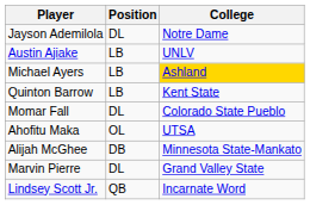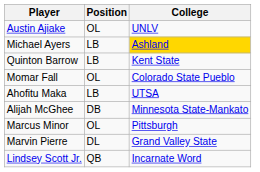- row: Jayson Ademilola | DL | Notre Dame
Austin Ajiake | Position: LB -> OL
Momar Fall | Position: DL -> OL
Ahofitu Maka | Position: OL -> LB
+ row: Marcus Minor | OL | Pittsburgh
